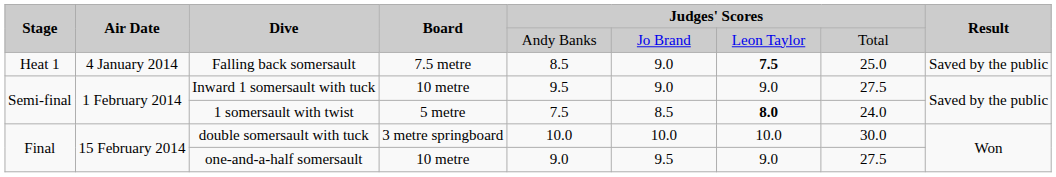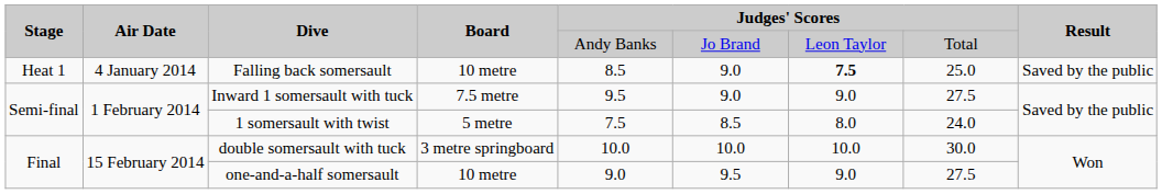Falling back somersault | Board: 7.5 metre -> 10 metre
Inward 1 somersault with tuck | Board: 10 metre -> 7.5 metre
1 somersault with twist | column 7: bold -> normal
